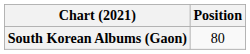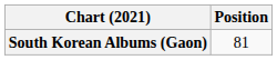South Korean Albums (Gaon) | Position: 80 -> 81
